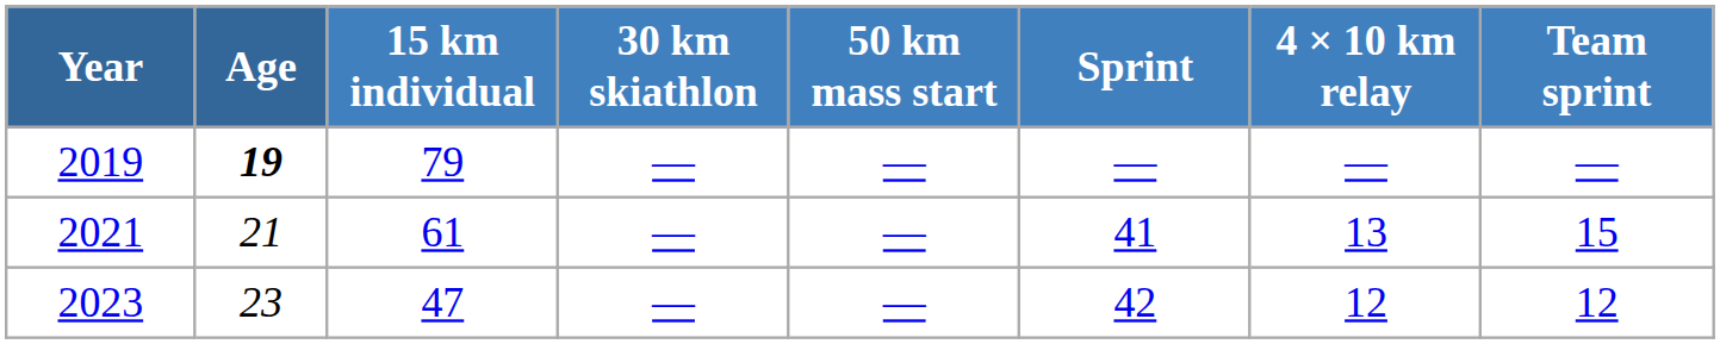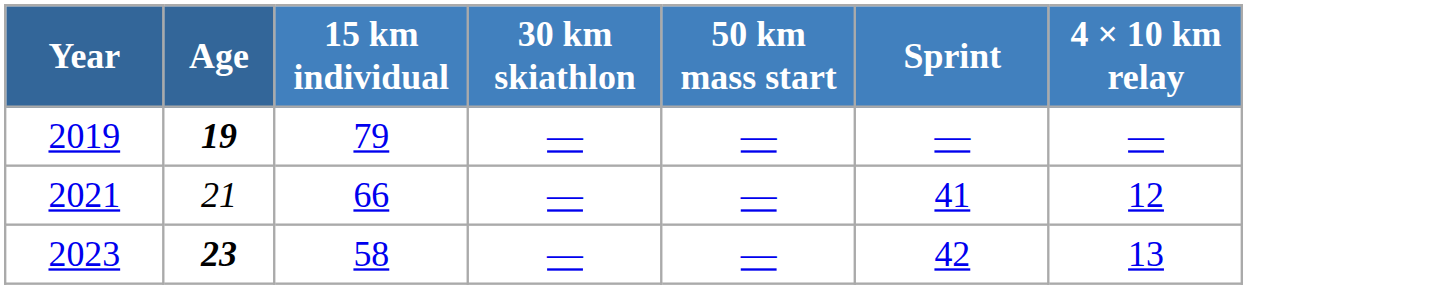- column: Team sprint | — | 15 | 12
2021 | 15 km individual: 61 -> 66
2021 | 4 × 10 km relay: 13 -> 12
2023 | Age: normal -> bold
2023 | 15 km individual: 47 -> 58
2023 | 4 × 10 km relay: 12 -> 13
